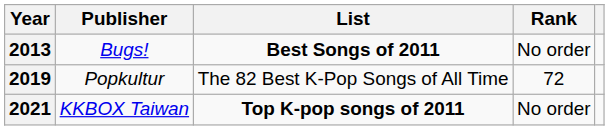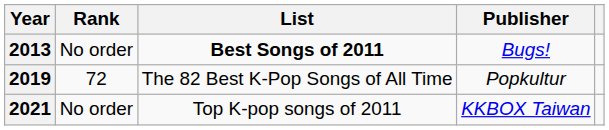columns swapped: Publisher <-> Rank
2021 | List: bold -> normal
